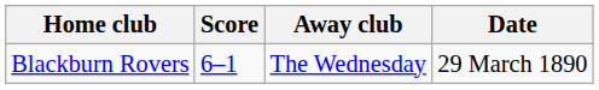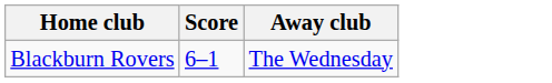- column: Date | 29 March 1890
